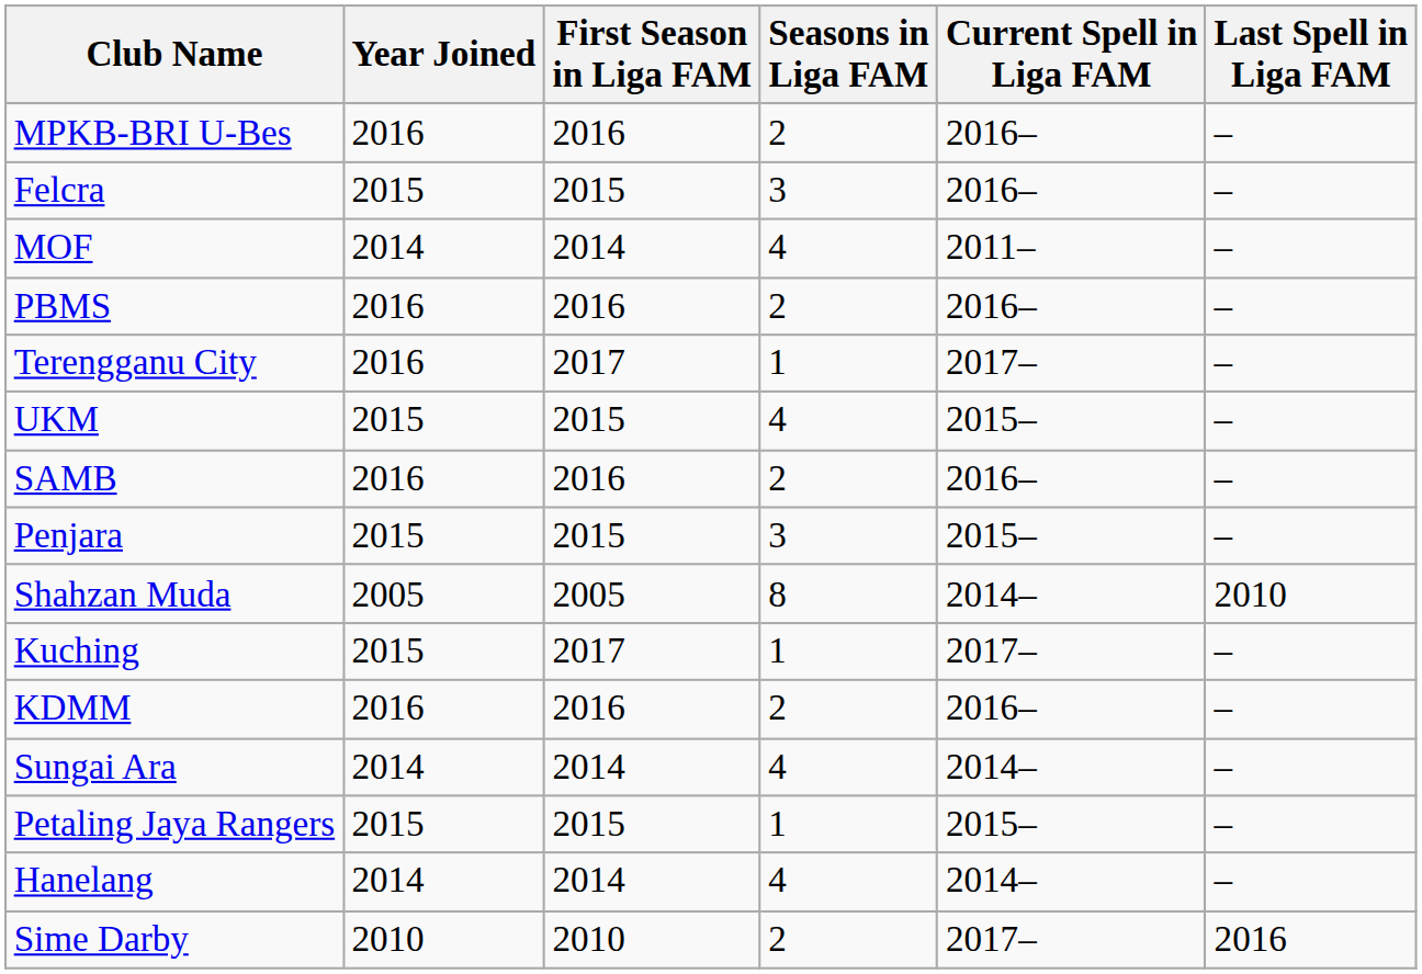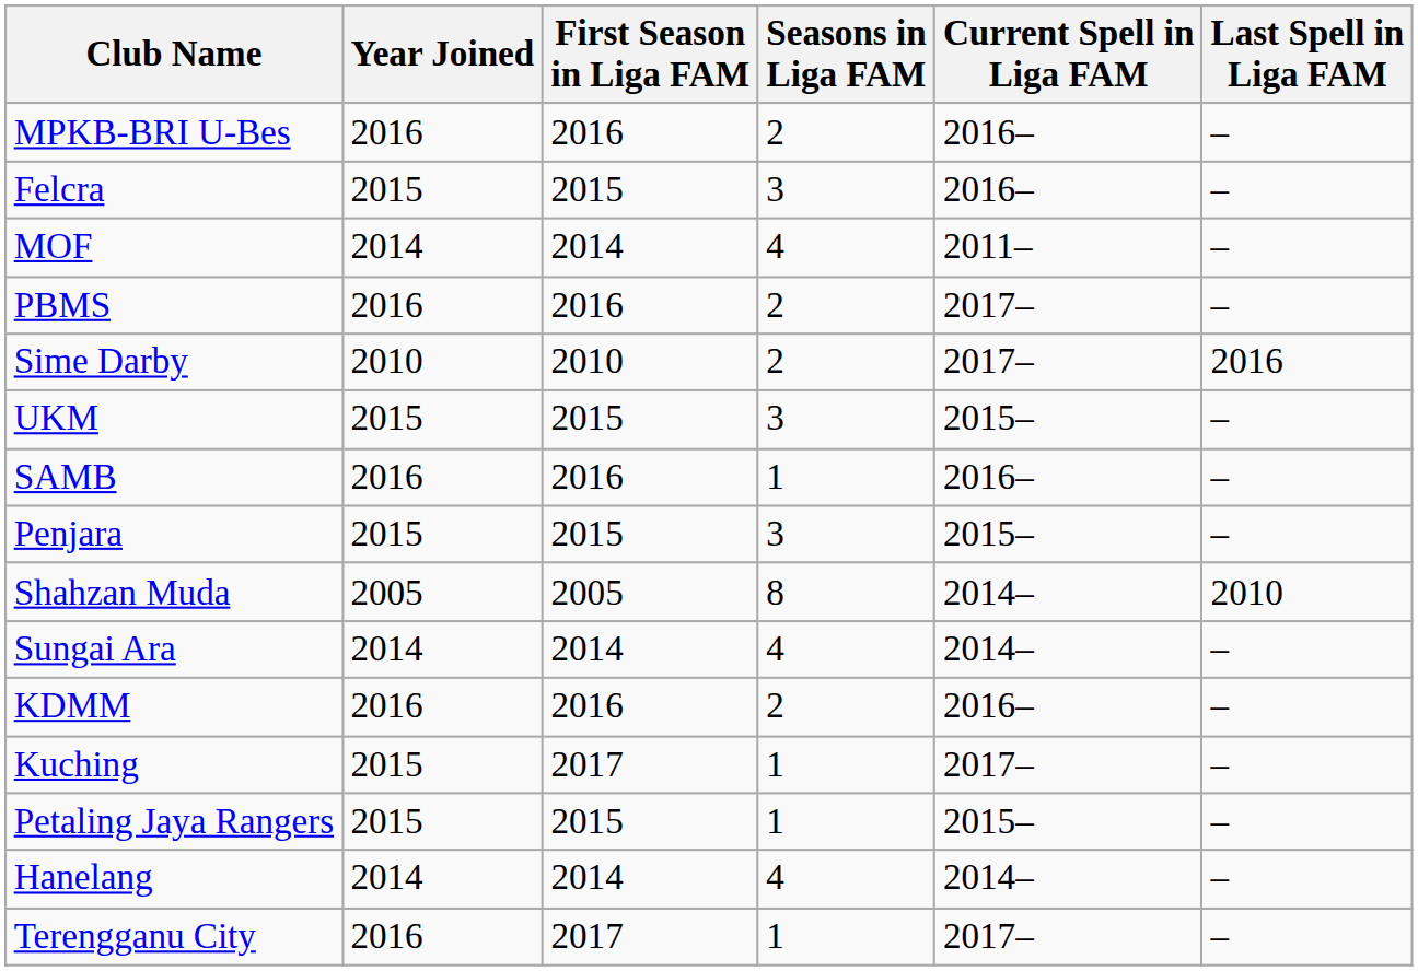PBMS | Current Spell in Liga FAM: 2016– -> 2017–
rows swapped: Sime Darby <-> Terengganu City
UKM | Seasons in Liga FAM: 4 -> 3
SAMB | Seasons in Liga FAM: 2 -> 1
rows swapped: Sungai Ara <-> Kuching
